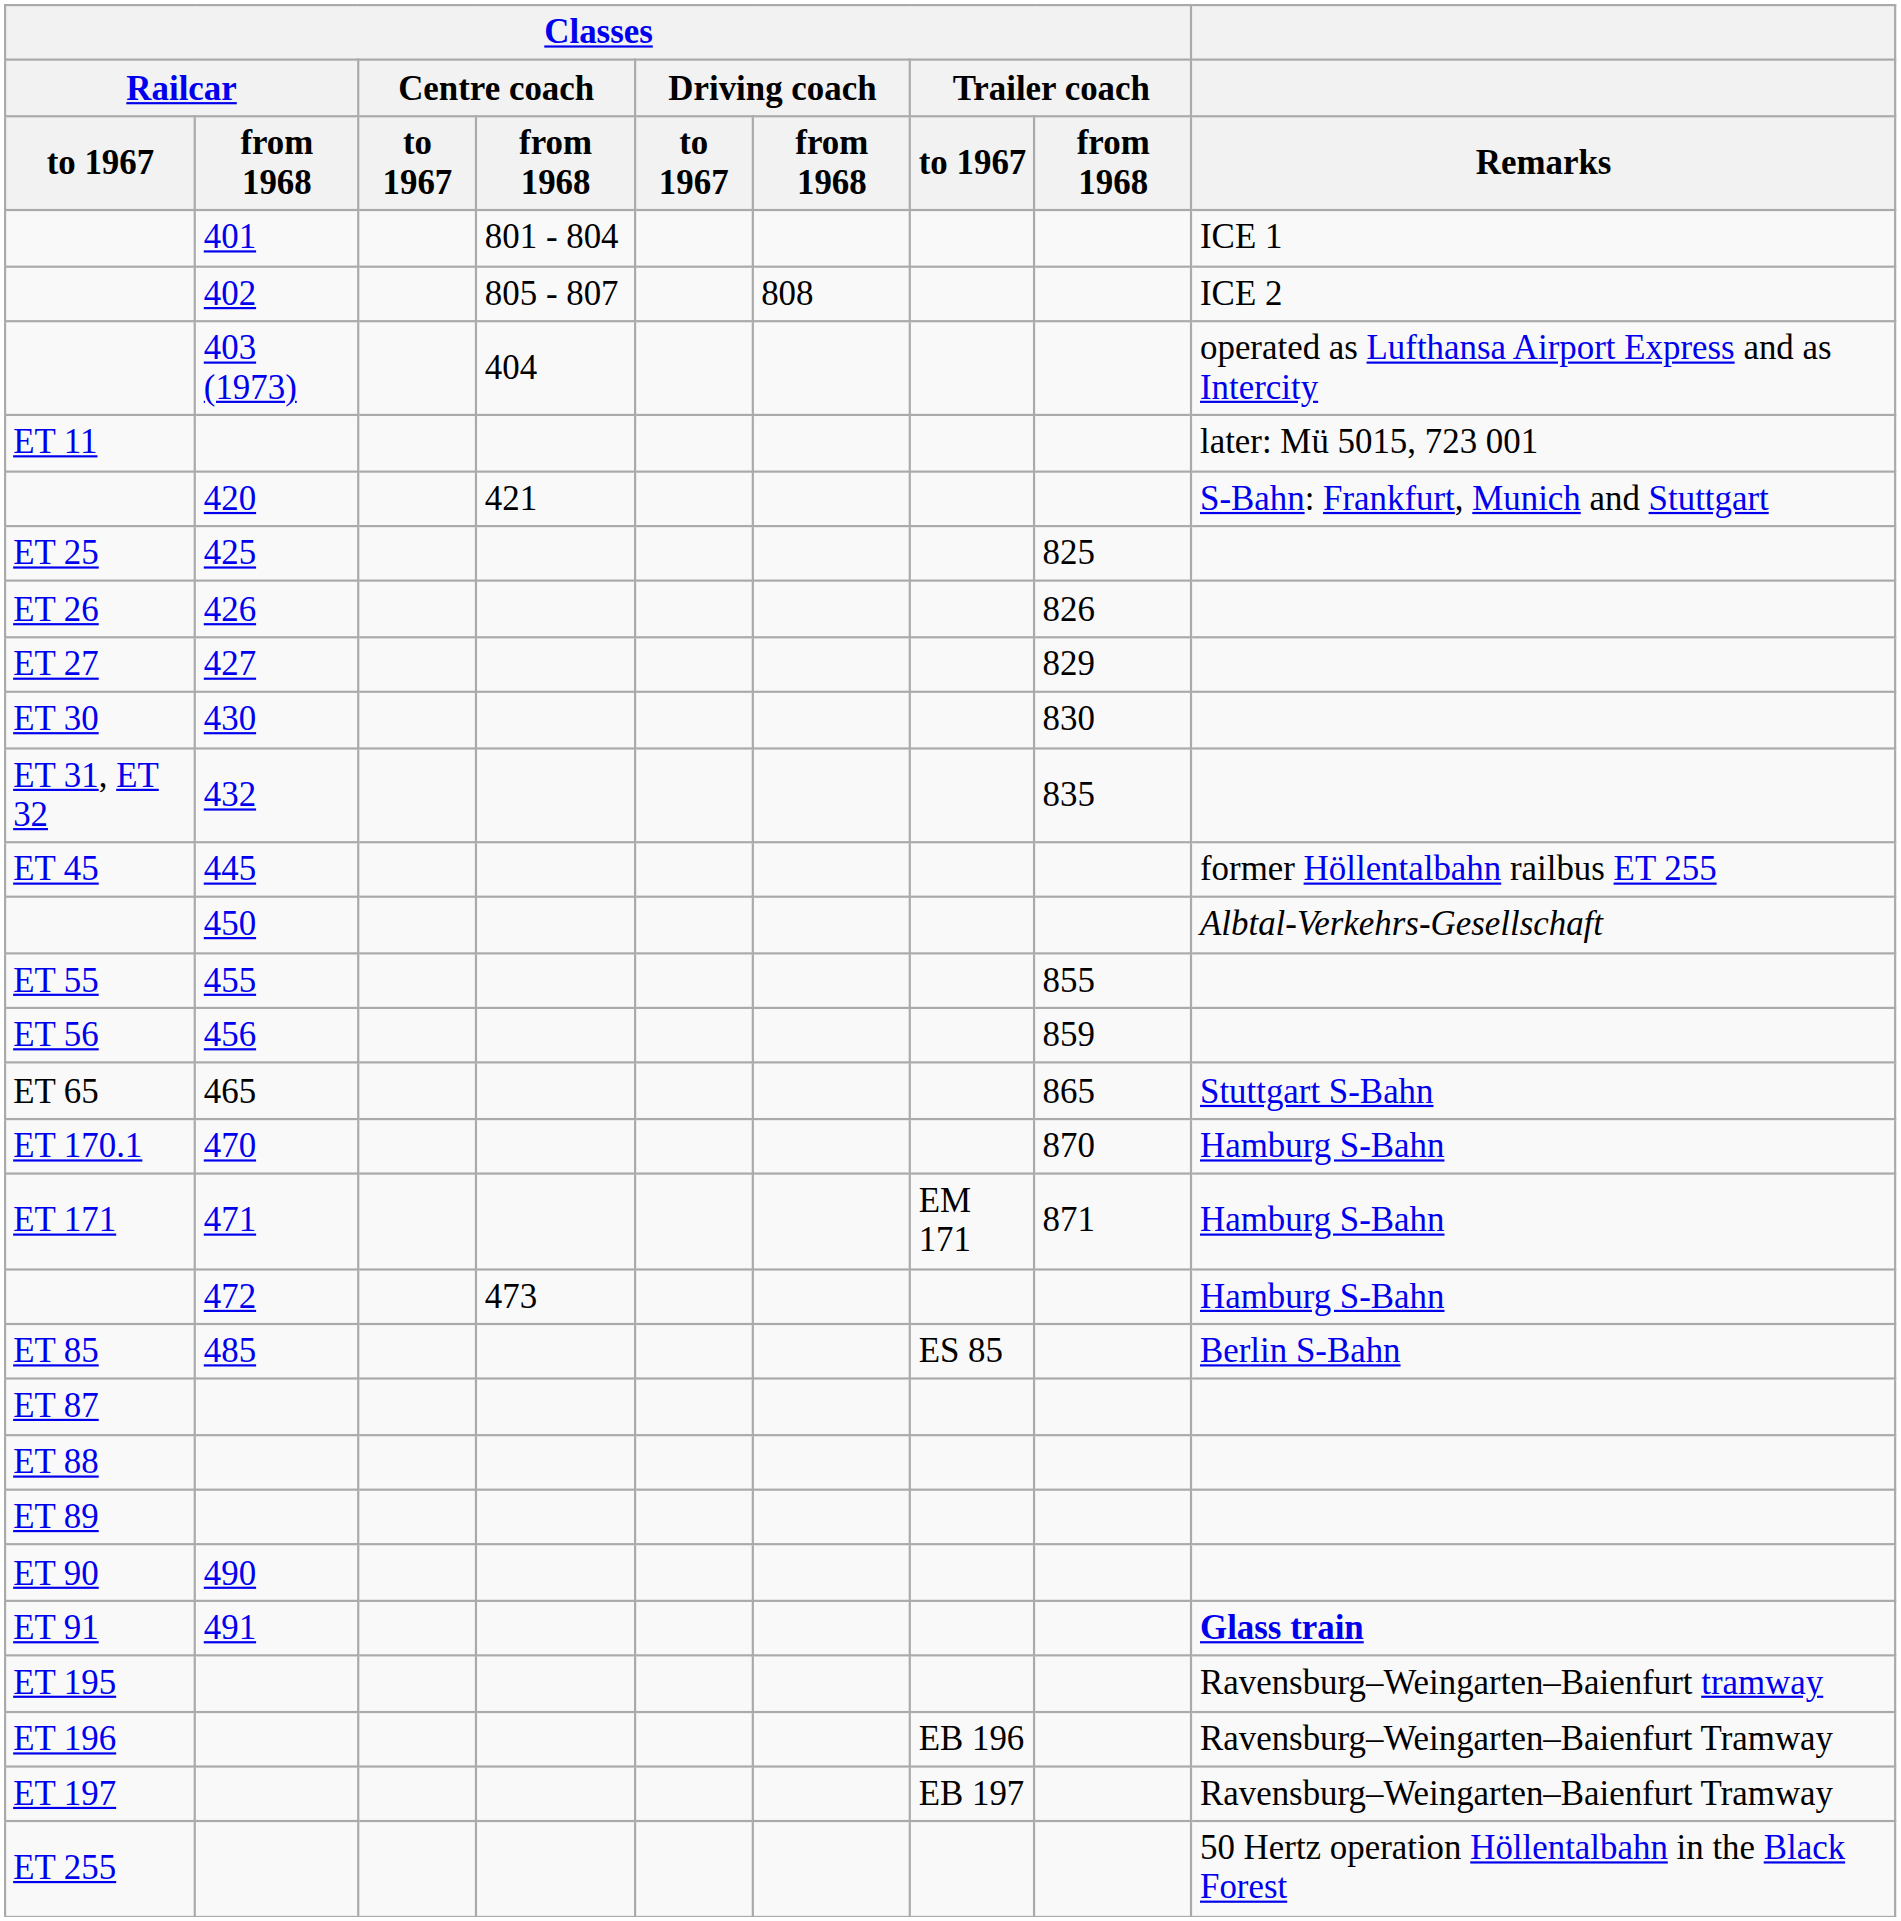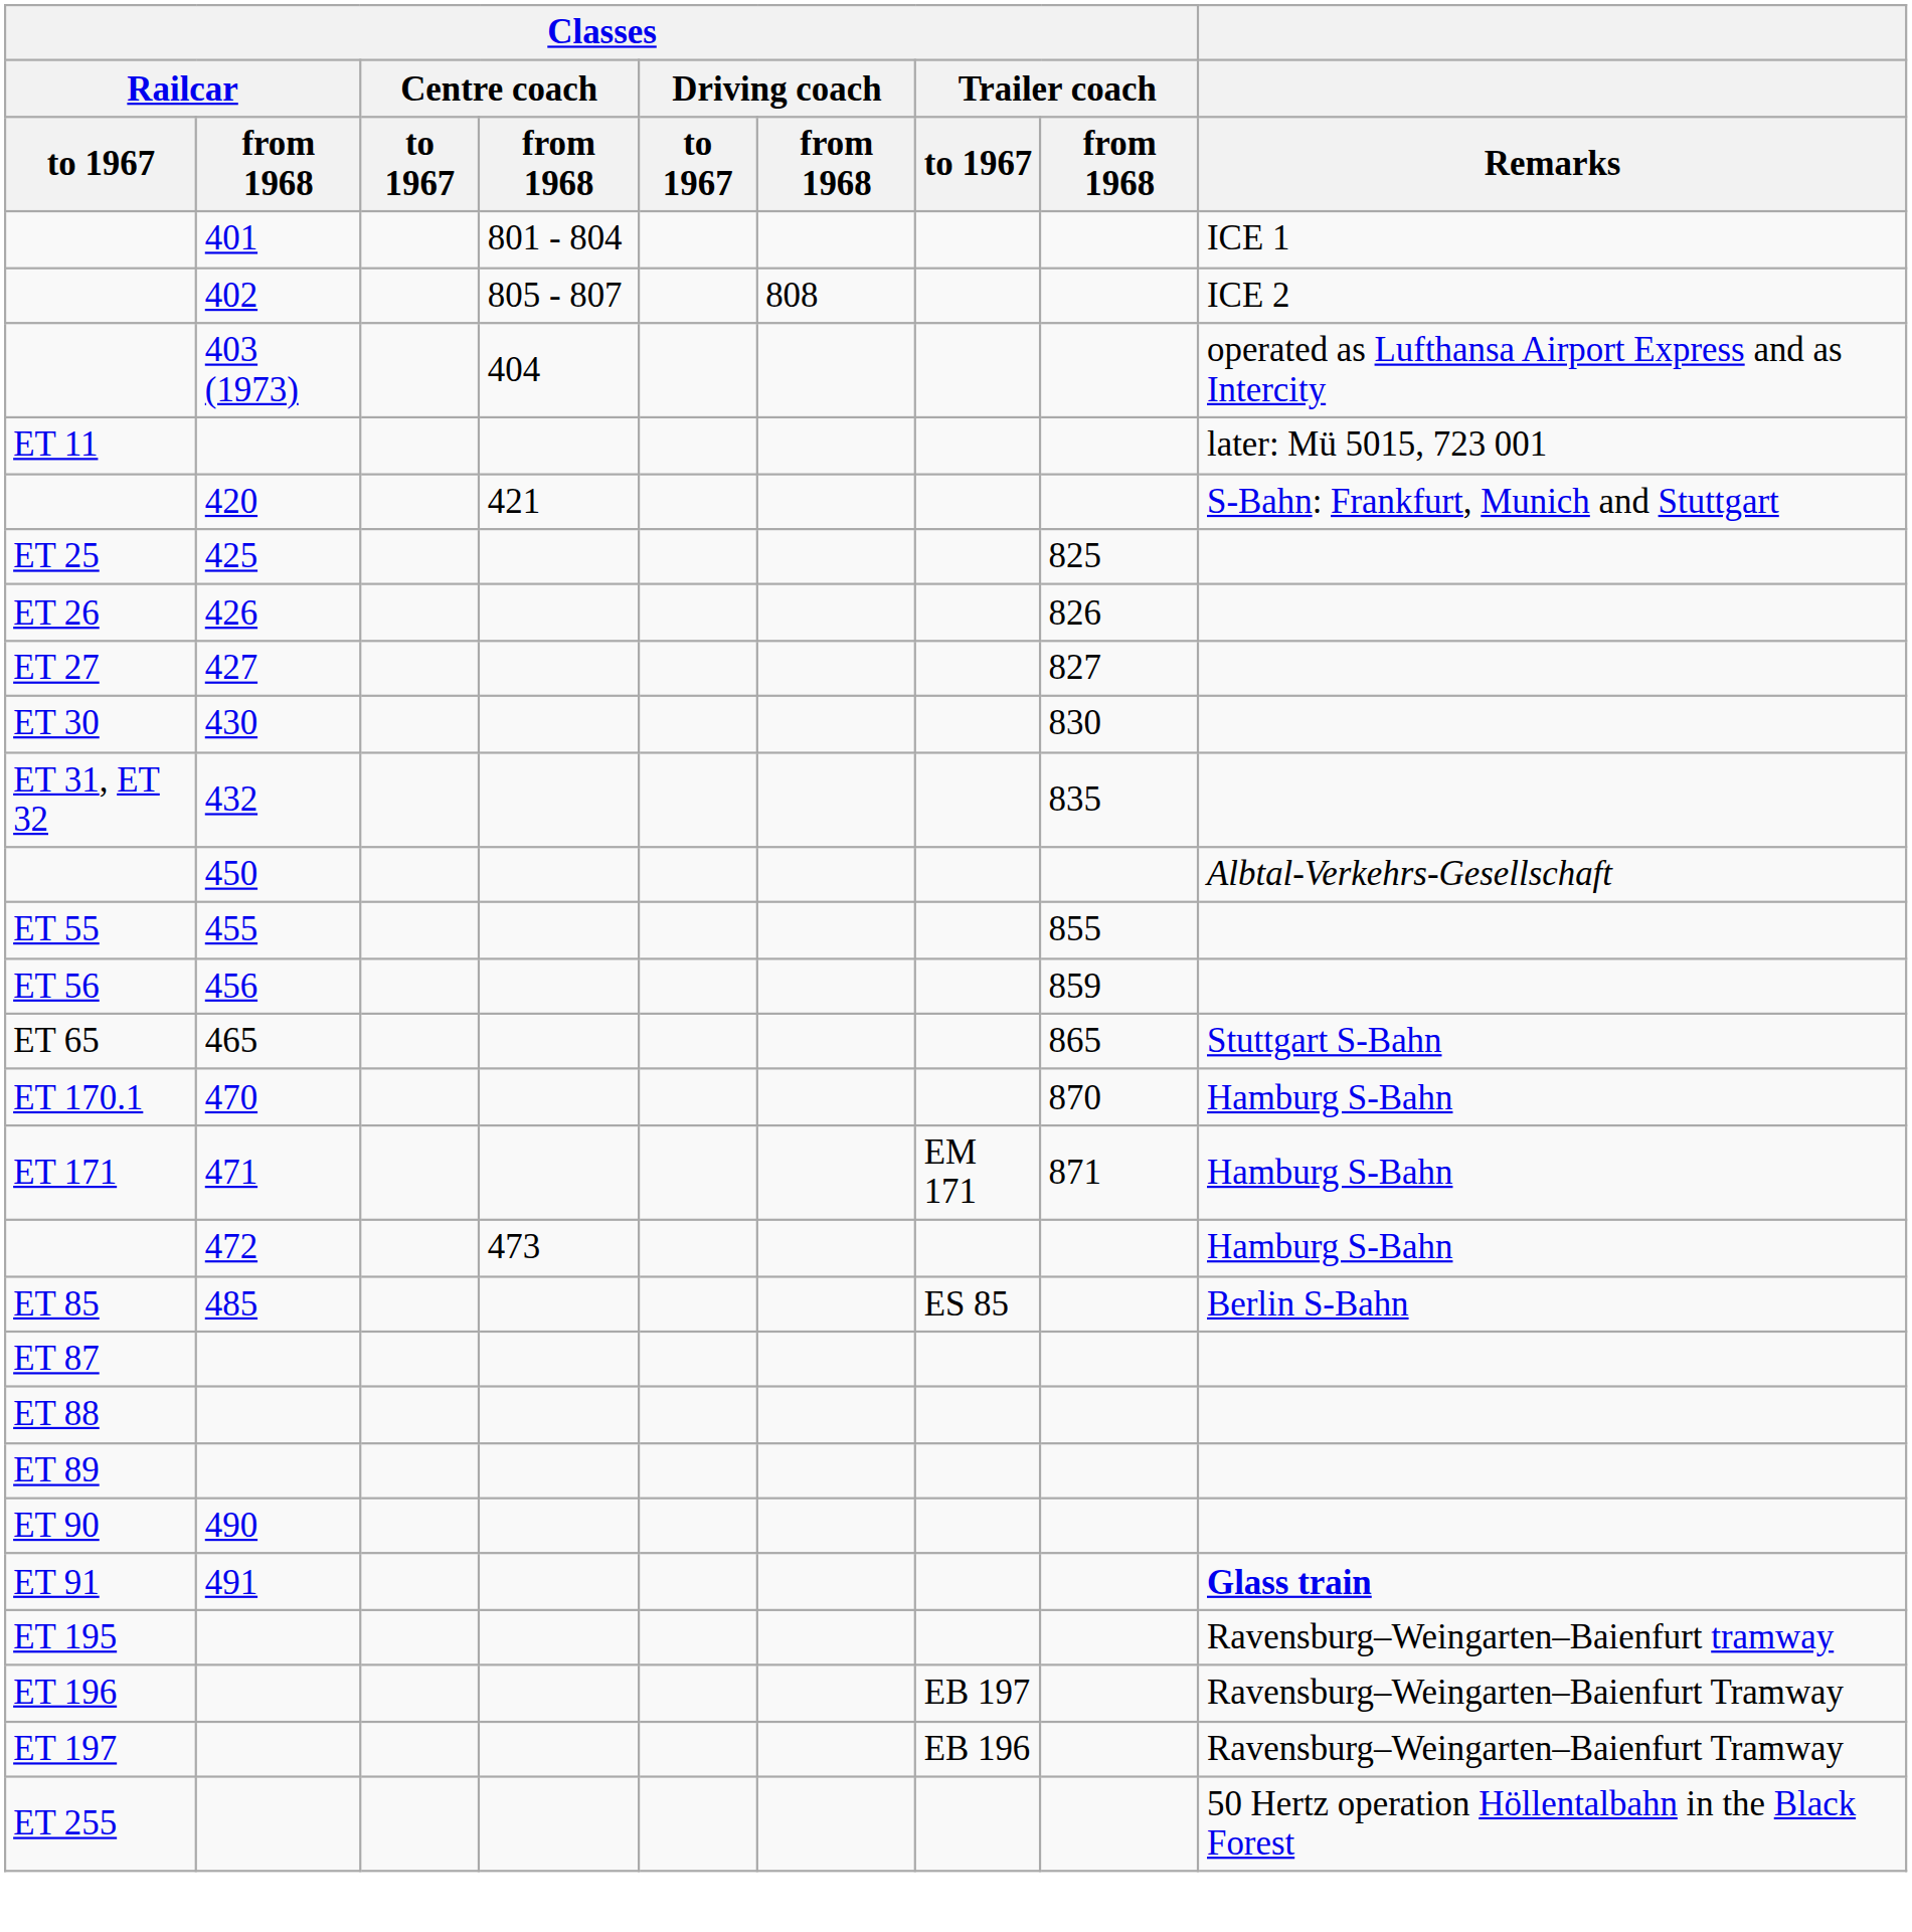ET 27 | Classes / Trailer coach / from 1968: 829 -> 827
- row: ET 45 | 445 | former Höllentalbahn railbus ET 255
ET 196 | Classes / Trailer coach / to 1967: EB 196 -> EB 197
ET 197 | Classes / Trailer coach / to 1967: EB 197 -> EB 196
